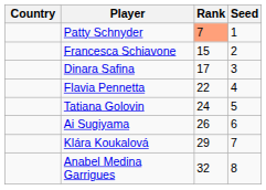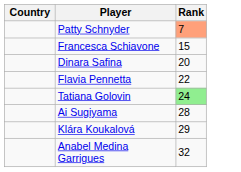- column: Seed | 1 | 2 | 3 | 4 | 5 | 6 | 7 | 8
Dinara Safina | Rank: 17 -> 20
Tatiana Golovin | Rank: no background -> lightgreen background
Ai Sugiyama | Rank: 26 -> 28
